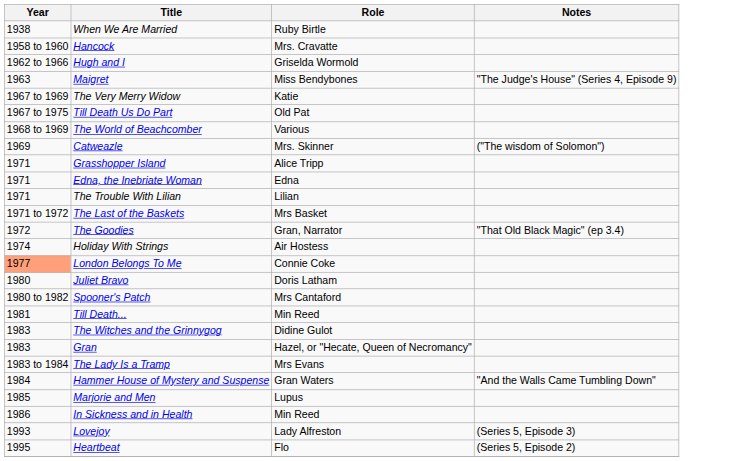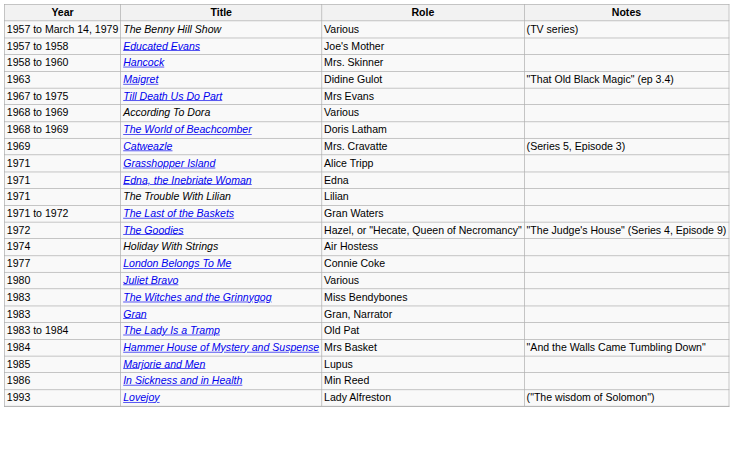- row: 1938 | When We Are Married | Ruby Birtle
+ row: 1957 to March 14, 1979 | The Benny Hill Show | Various | (TV series)
+ row: 1957 to 1958 | Educated Evans | Joe's Mother
Hancock | Role: Mrs. Cravatte -> Mrs. Skinner
- row: 1962 to 1966 | Hugh and I | Griselda Wormold
Maigret | Role: Miss Bendybones -> Didine Gulot
Maigret | Notes: "The Judge's House" (Series 4, Episode 9) -> "That Old Black Magic" (ep 3.4)
- row: 1967 to 1969 | The Very Merry Widow | Katie
Till Death Us Do Part | Role: Old Pat -> Mrs Evans
+ row: 1968 to 1969 | According To Dora | Various
The World of Beachcomber | Role: Various -> Doris Latham
Catweazle | Role: Mrs. Skinner -> Mrs. Cravatte
Catweazle | Notes: ("The wisdom of Solomon") -> (Series 5, Episode 3)
The Last of the Baskets | Role: Mrs Basket -> Gran Waters
The Goodies | Role: Gran, Narrator -> Hazel, or "Hecate, Queen of Necromancy"
The Goodies | Notes: "That Old Black Magic" (ep 3.4) -> "The Judge's House" (Series 4, Episode 9)
London Belongs To Me | Year: lightsalmon background -> no background
Juliet Bravo | Role: Doris Latham -> Various
- row: 1980 to 1982 | Spooner's Patch | Mrs Cantaford
- row: 1981 | Till Death... | Min Reed
The Witches and the Grinnygog | Role: Didine Gulot -> Miss Bendybones
Gran | Role: Hazel, or "Hecate, Queen of Necromancy" -> Gran, Narrator
The Lady Is a Tramp | Role: Mrs Evans -> Old Pat
Hammer House of Mystery and Suspense | Role: Gran Waters -> Mrs Basket
Lovejoy | Notes: (Series 5, Episode 3) -> ("The wisdom of Solomon")
- row: 1995 | Heartbeat | Flo | (Series 5, Episode 2)
